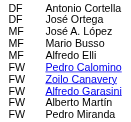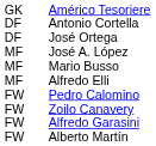+ row: GK | Américo Tesoriere
- row: FW | Pedro Miranda
